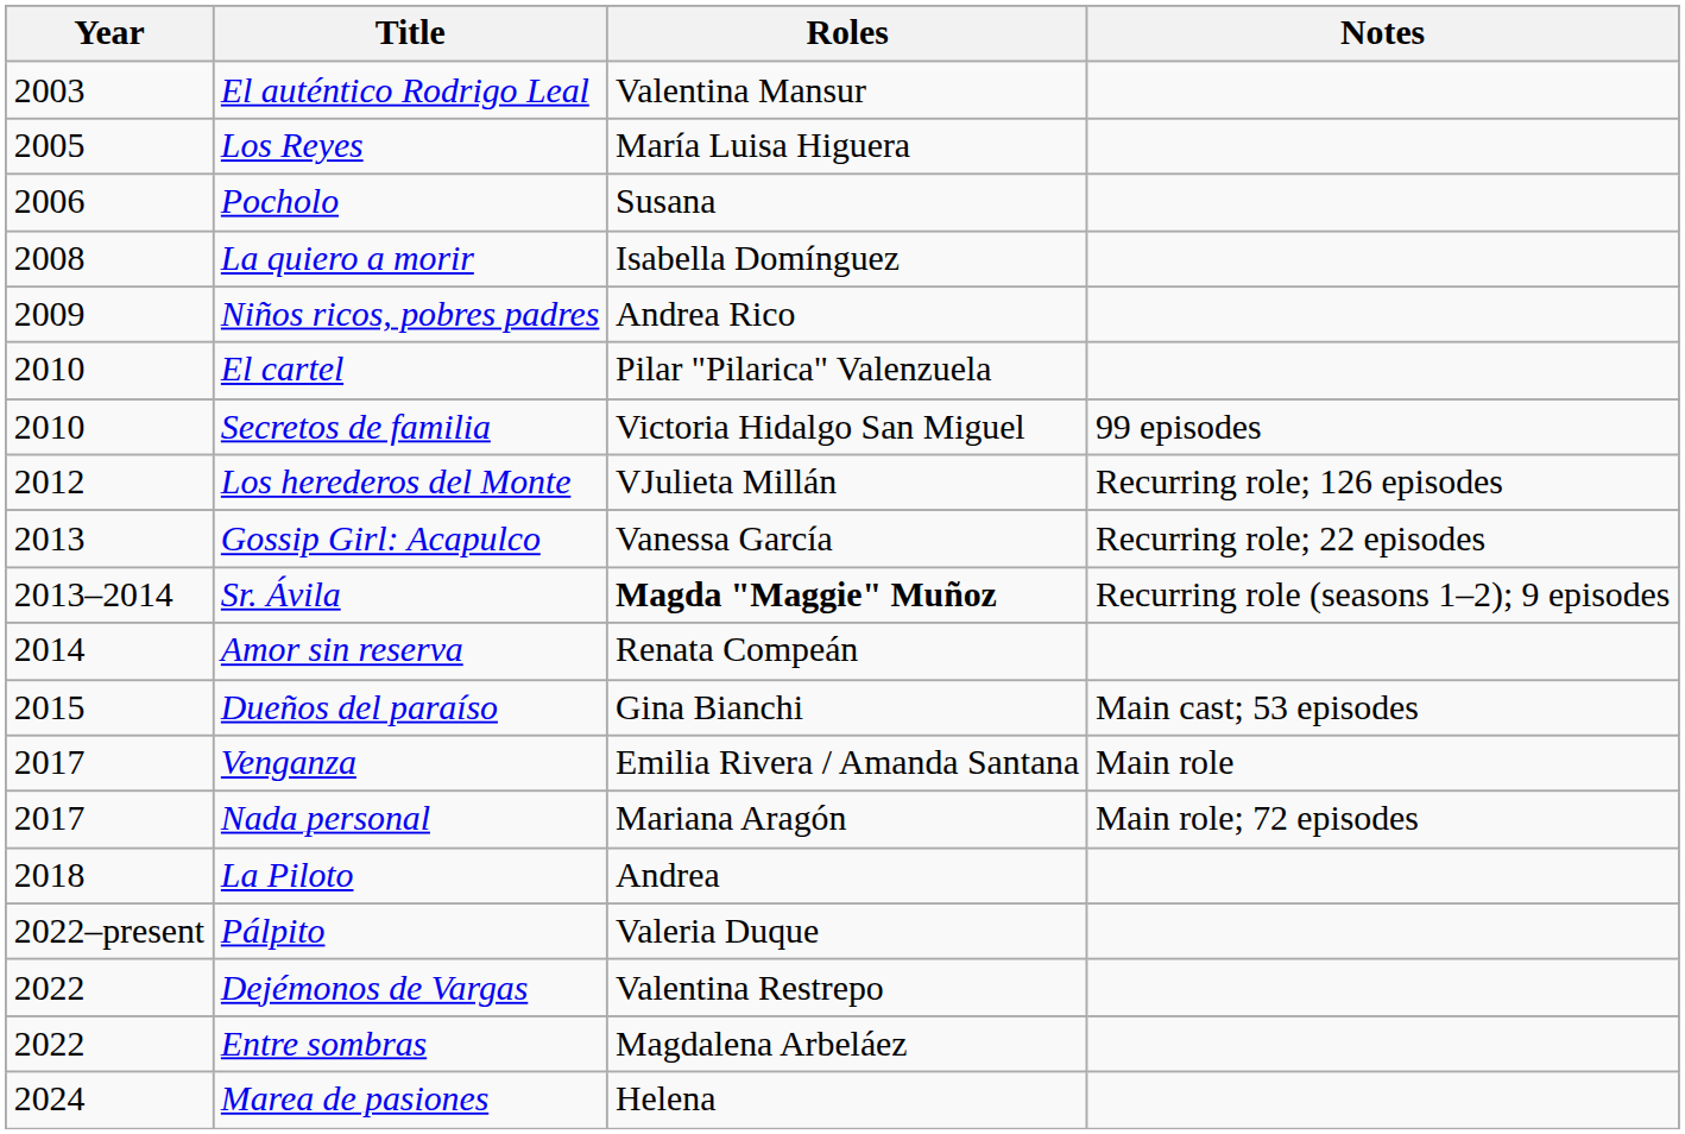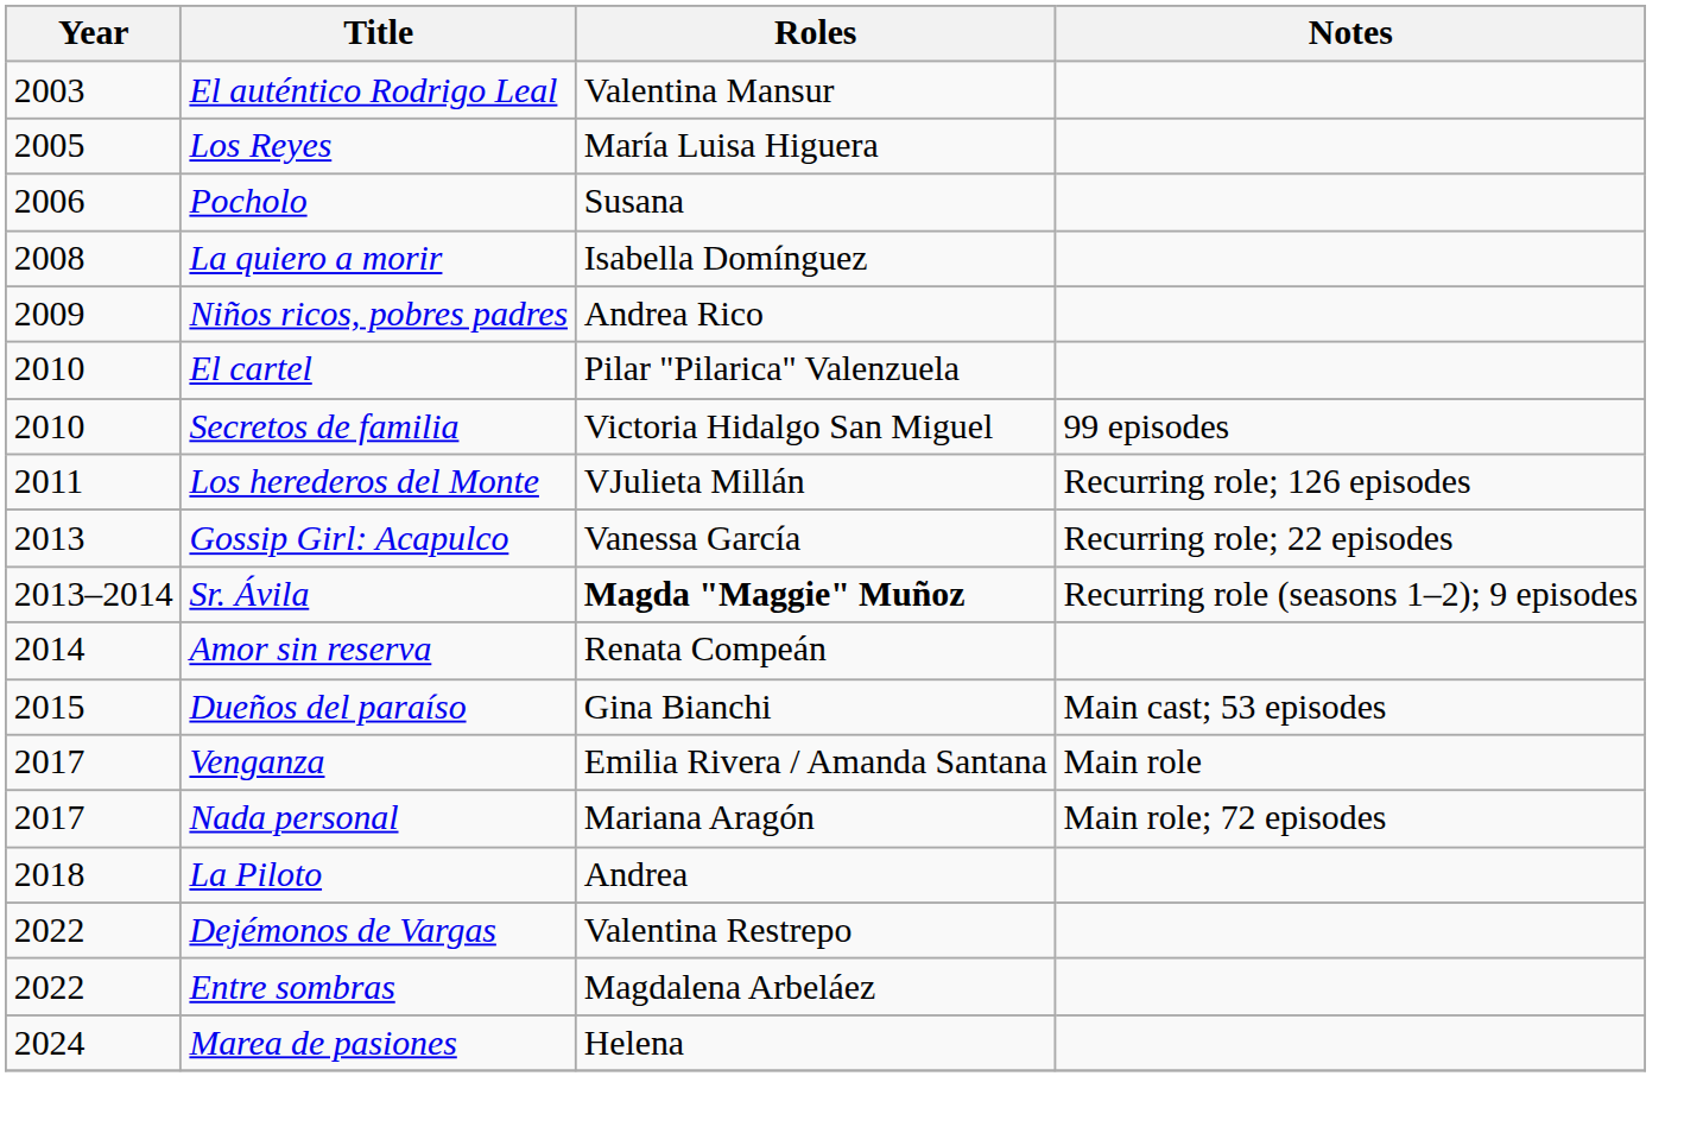Los herederos del Monte | Year: 2012 -> 2011
- row: 2022–present | Pálpito | Valeria Duque
